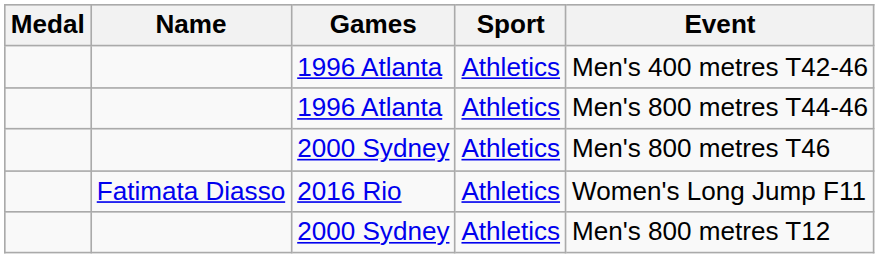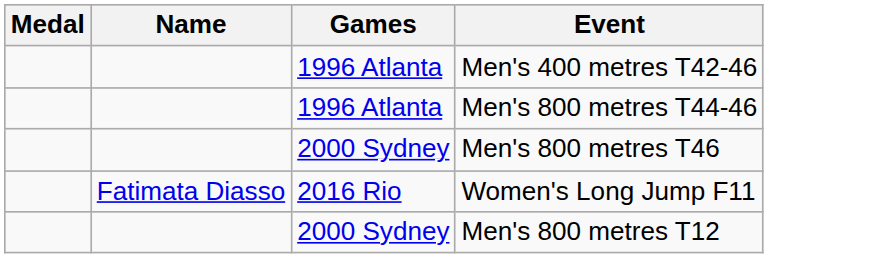- column: Sport | Athletics | Athletics | Athletics | Athletics | Athletics
